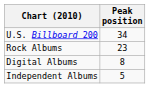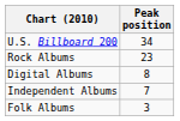Independent Albums | Peak position: 5 -> 7
+ row: Folk Albums | 3
